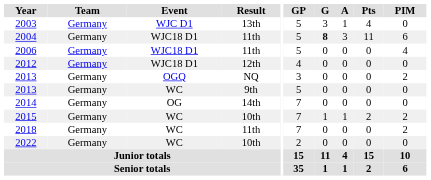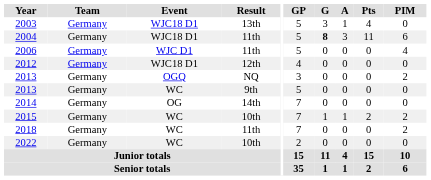2003 | Event: WJC D1 -> WJC18 D1
2006 | Event: WJC18 D1 -> WJC D1
